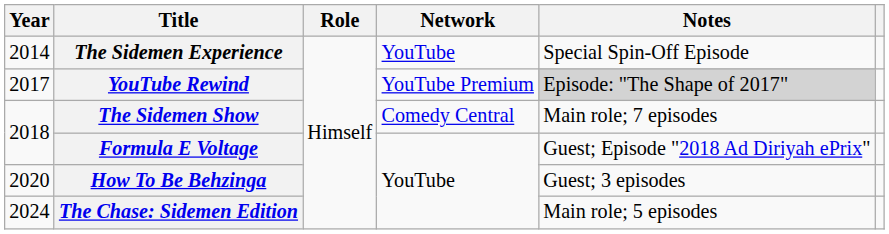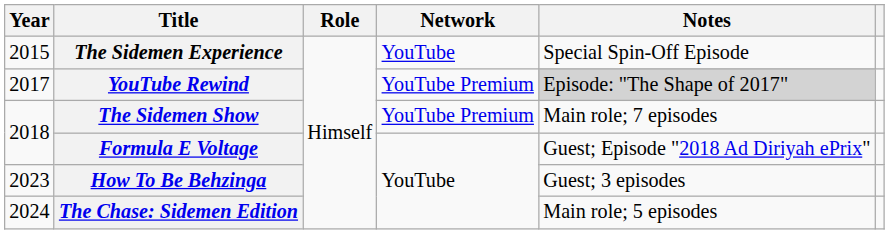The Sidemen Experience | Year: 2014 -> 2015
The Sidemen Show | Network: Comedy Central -> YouTube Premium
How To Be Behzinga | Year: 2020 -> 2023
